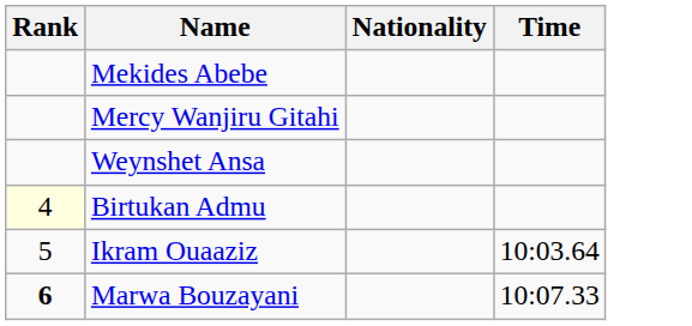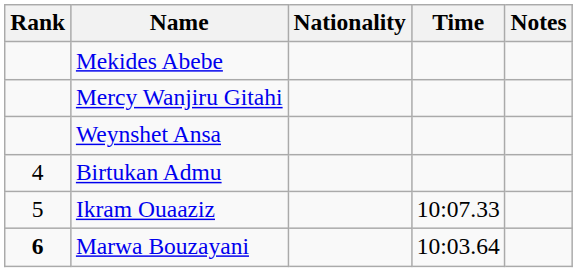+ column: Notes
Birtukan Admu | Rank: lightyellow background -> no background
Ikram Ouaaziz | Time: 10:03.64 -> 10:07.33
Marwa Bouzayani | Time: 10:07.33 -> 10:03.64
